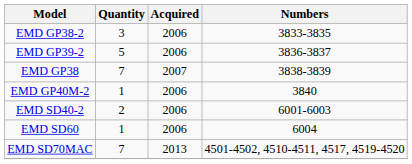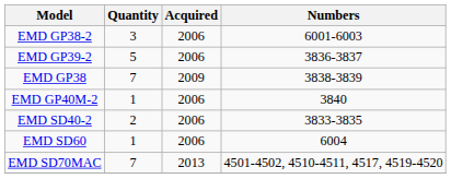EMD GP38-2 | Numbers: 3833-3835 -> 6001-6003
EMD GP38 | Acquired: 2007 -> 2009
EMD SD40-2 | Numbers: 6001-6003 -> 3833-3835
